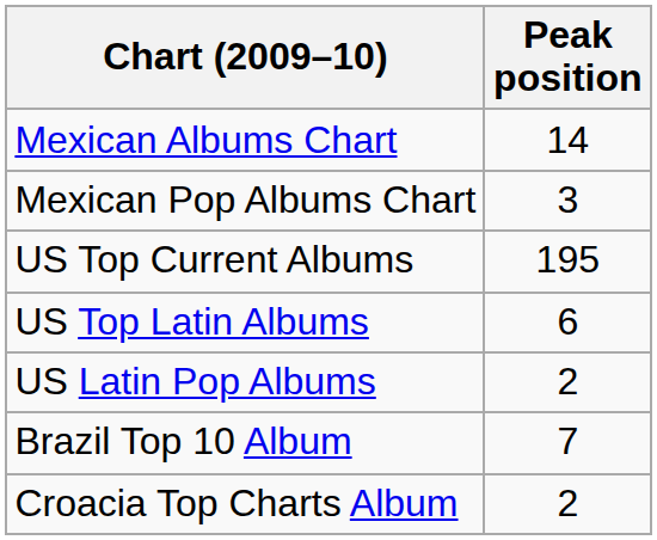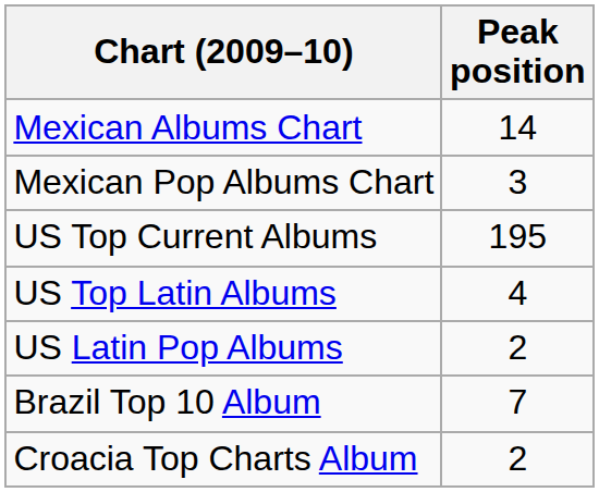US Top Latin Albums | Peak position: 6 -> 4
